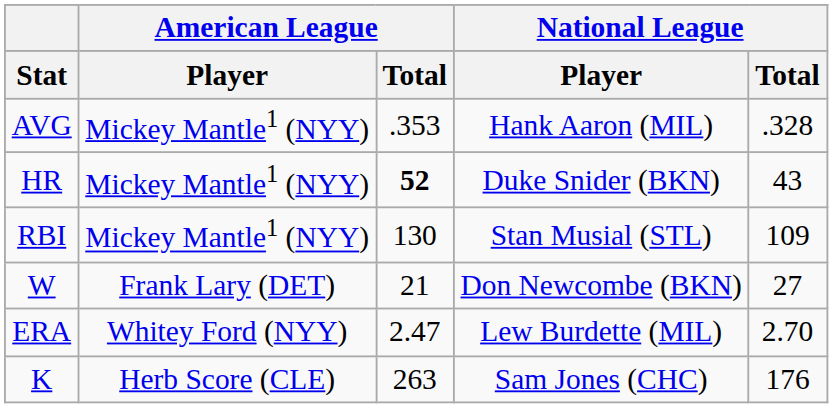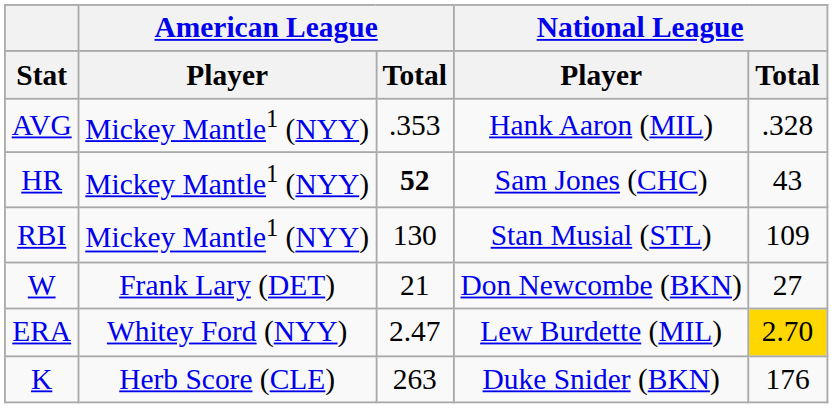HR | National League / Player: Duke Snider (BKN) -> Sam Jones (CHC)
ERA | National League / Total: no background -> gold background
K | National League / Player: Sam Jones (CHC) -> Duke Snider (BKN)
